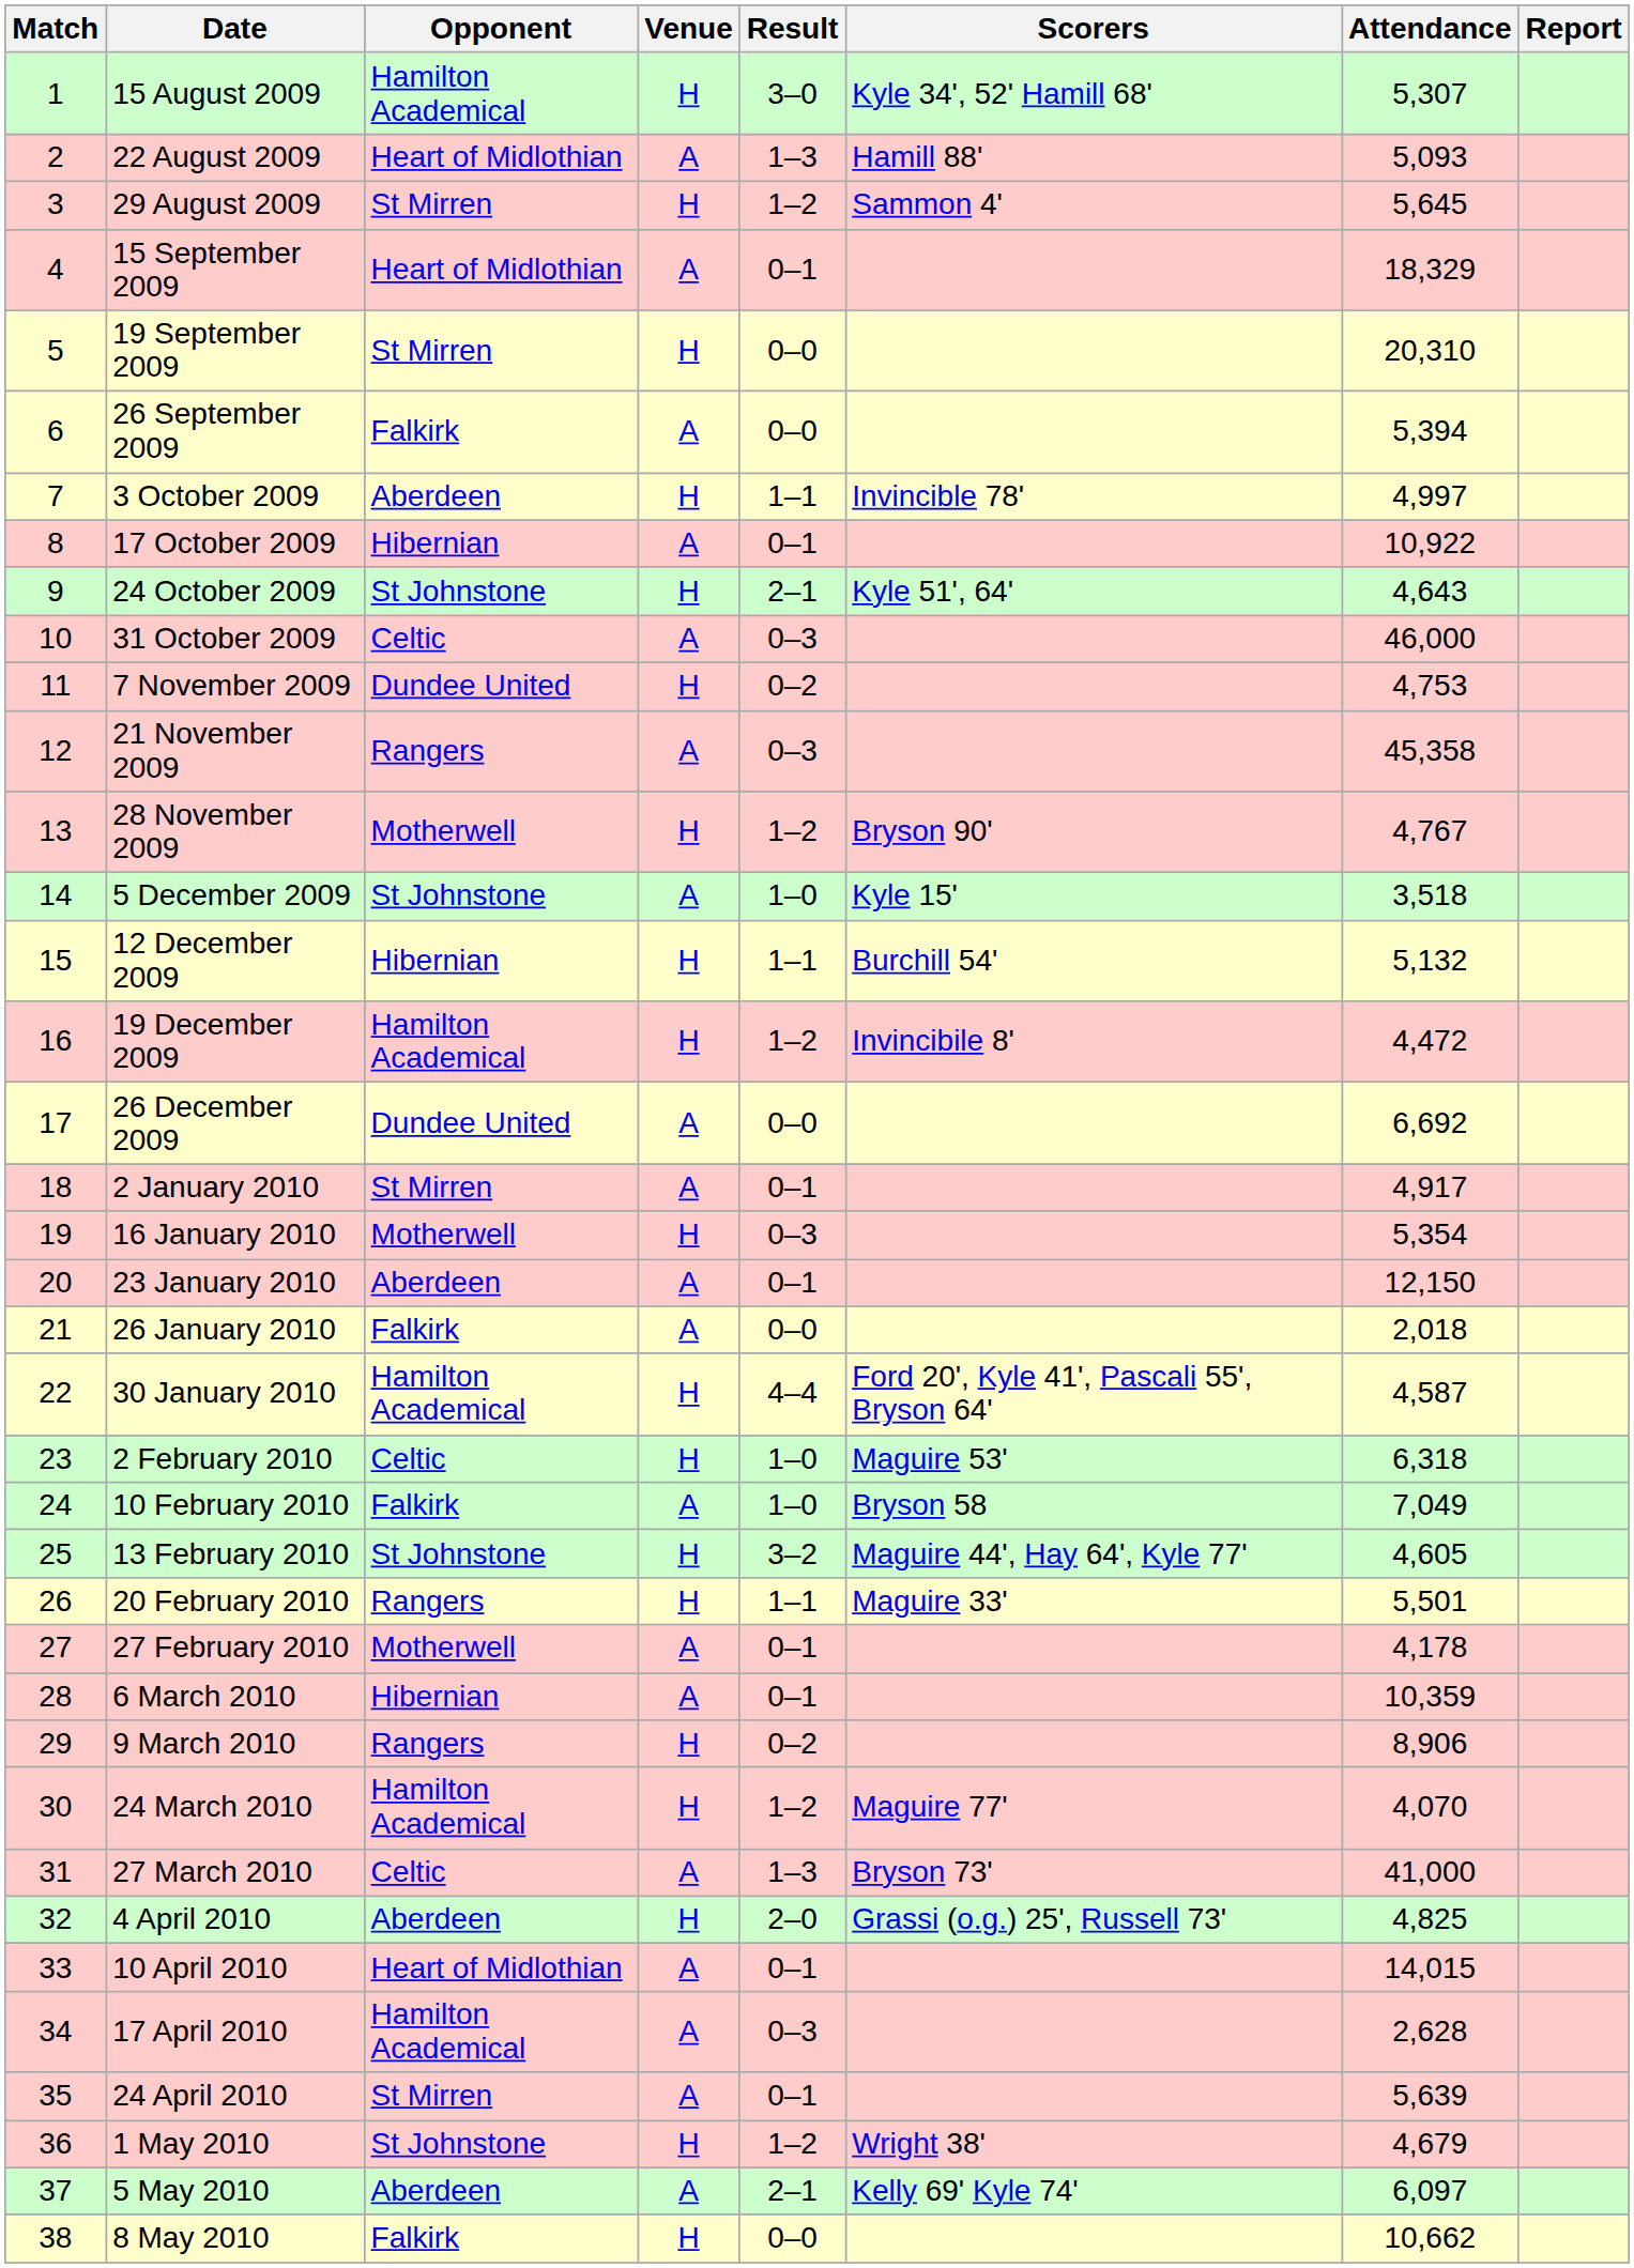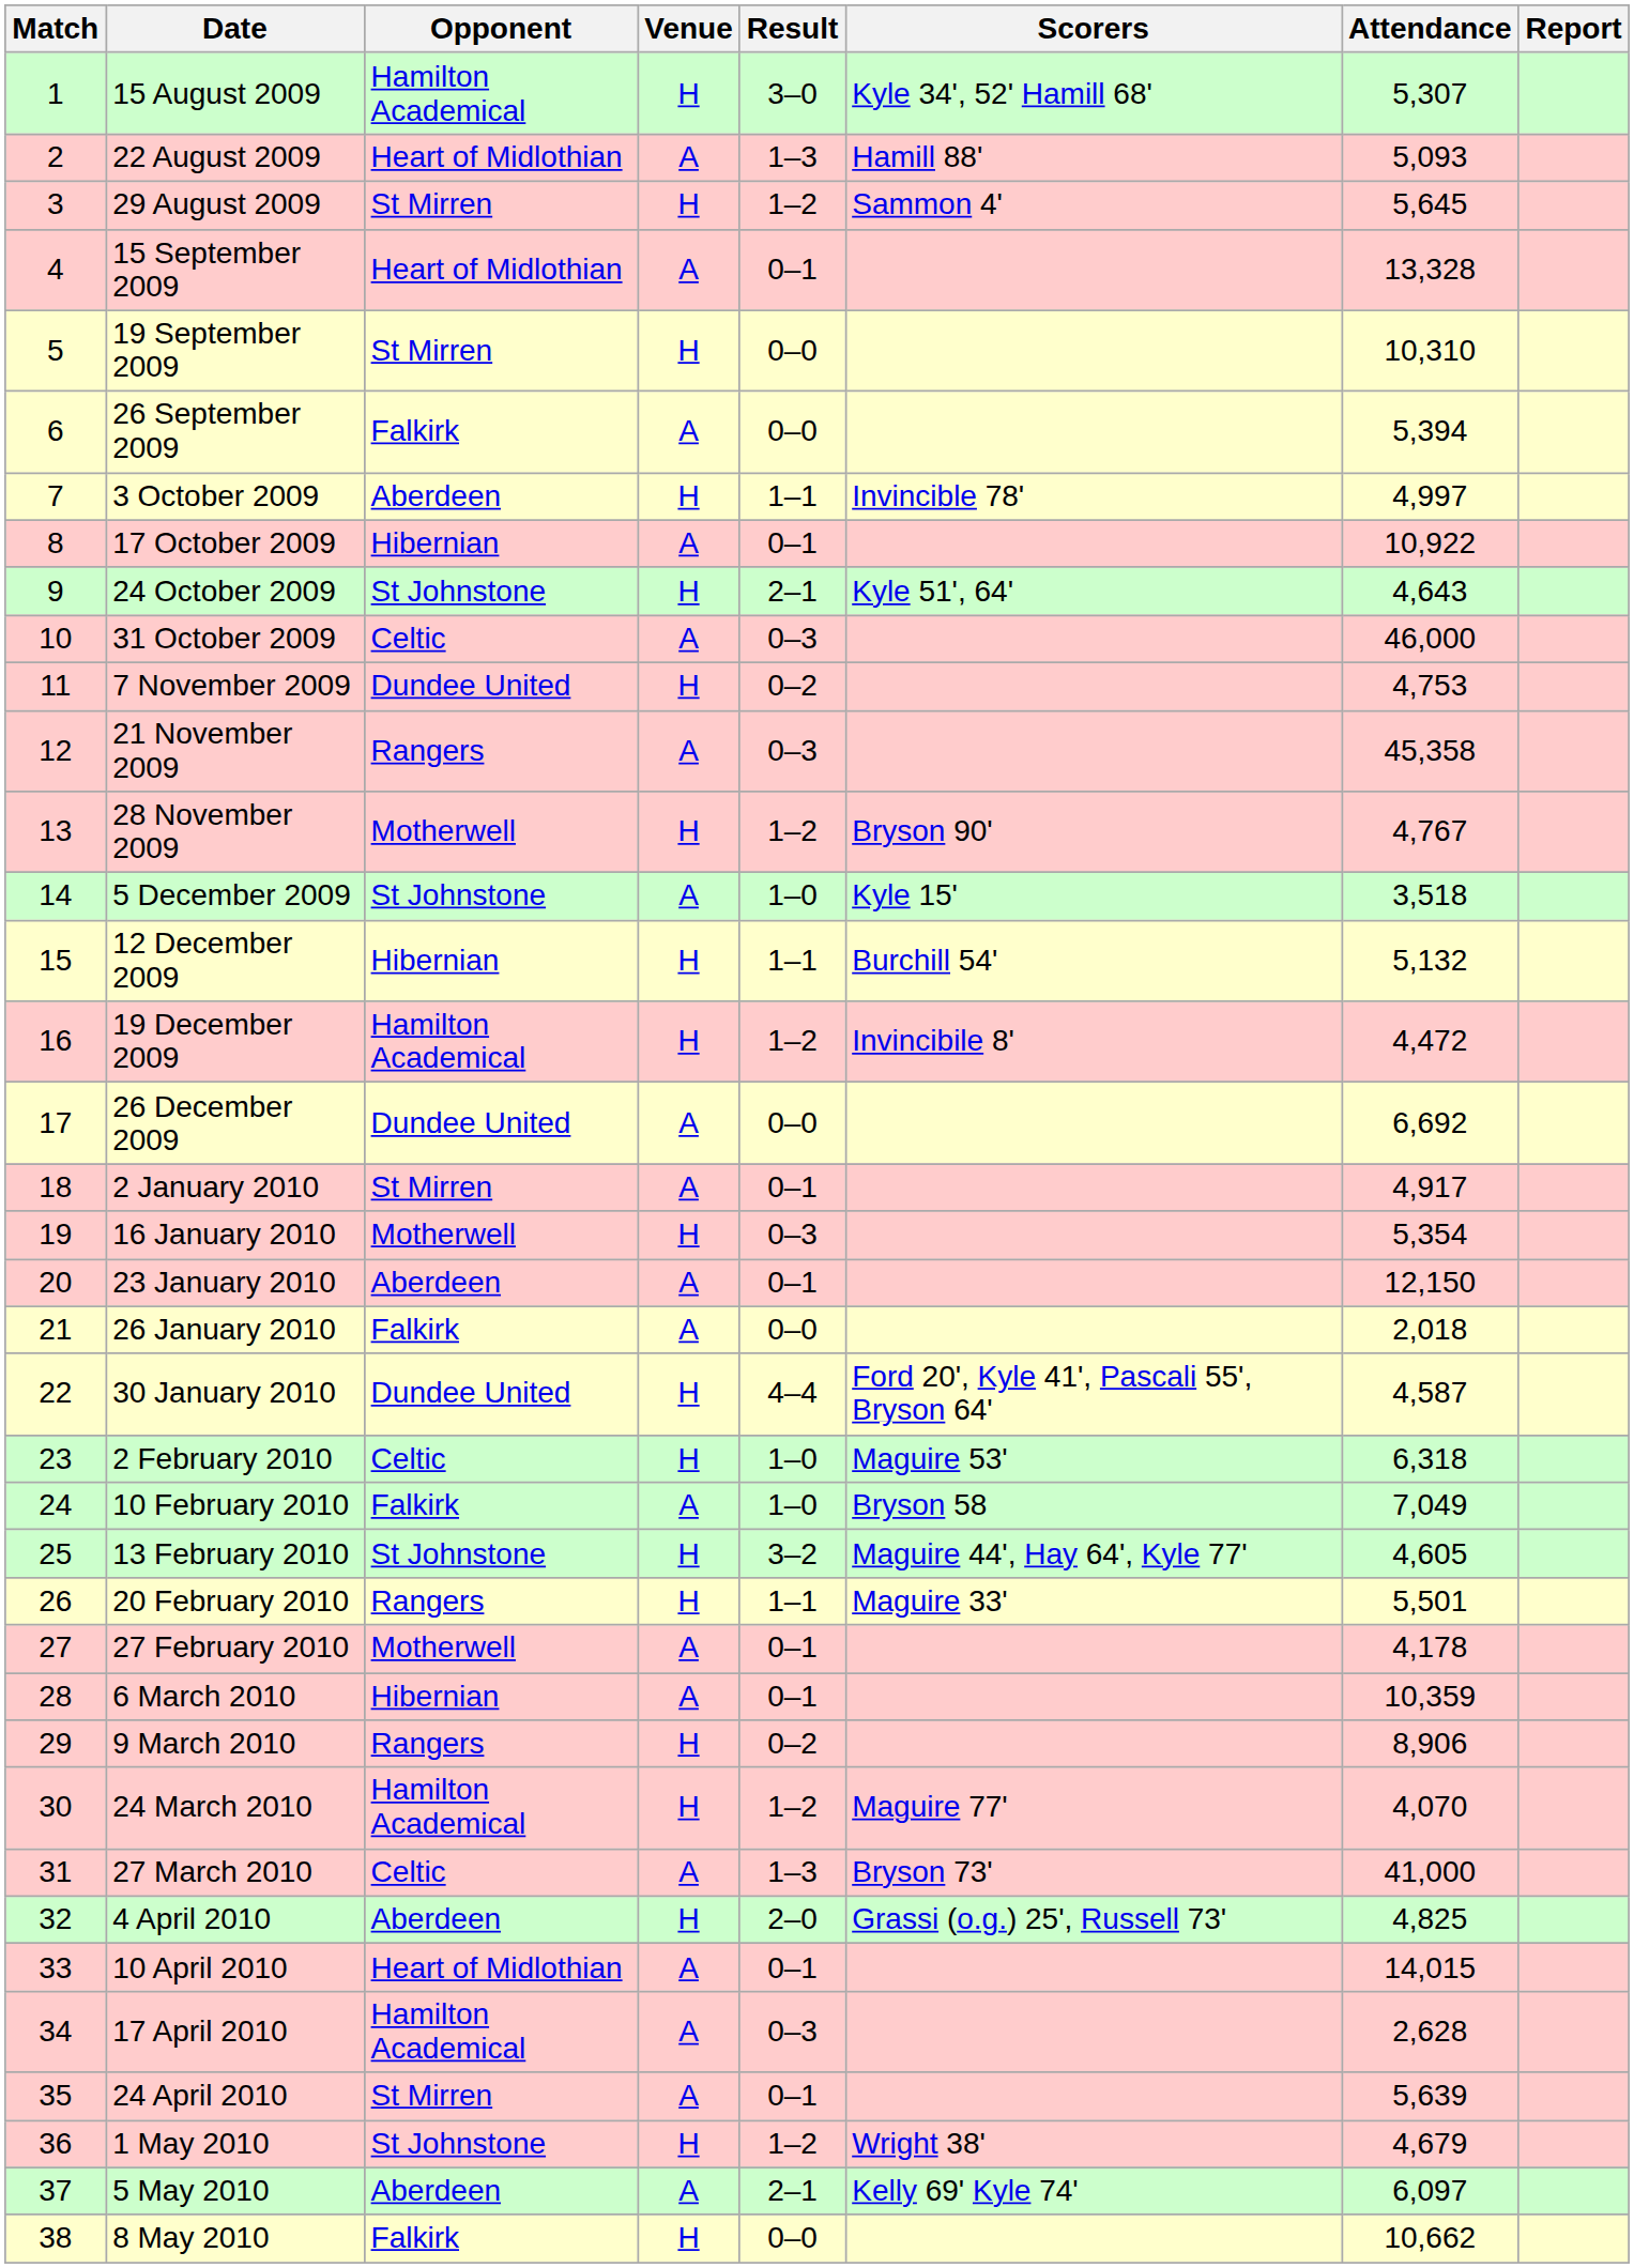15 September 2009 | Attendance: 18,329 -> 13,328
19 September 2009 | Attendance: 20,310 -> 10,310
30 January 2010 | Opponent: Hamilton Academical -> Dundee United
